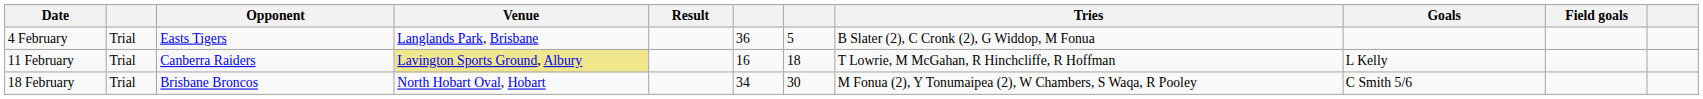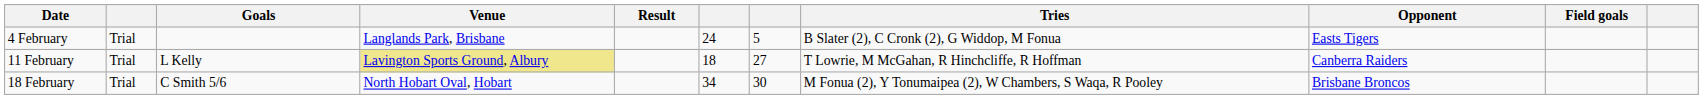columns swapped: Opponent <-> Goals
4 February | column 6: 36 -> 24
11 February | column 6: 16 -> 18
11 February | column 7: 18 -> 27
